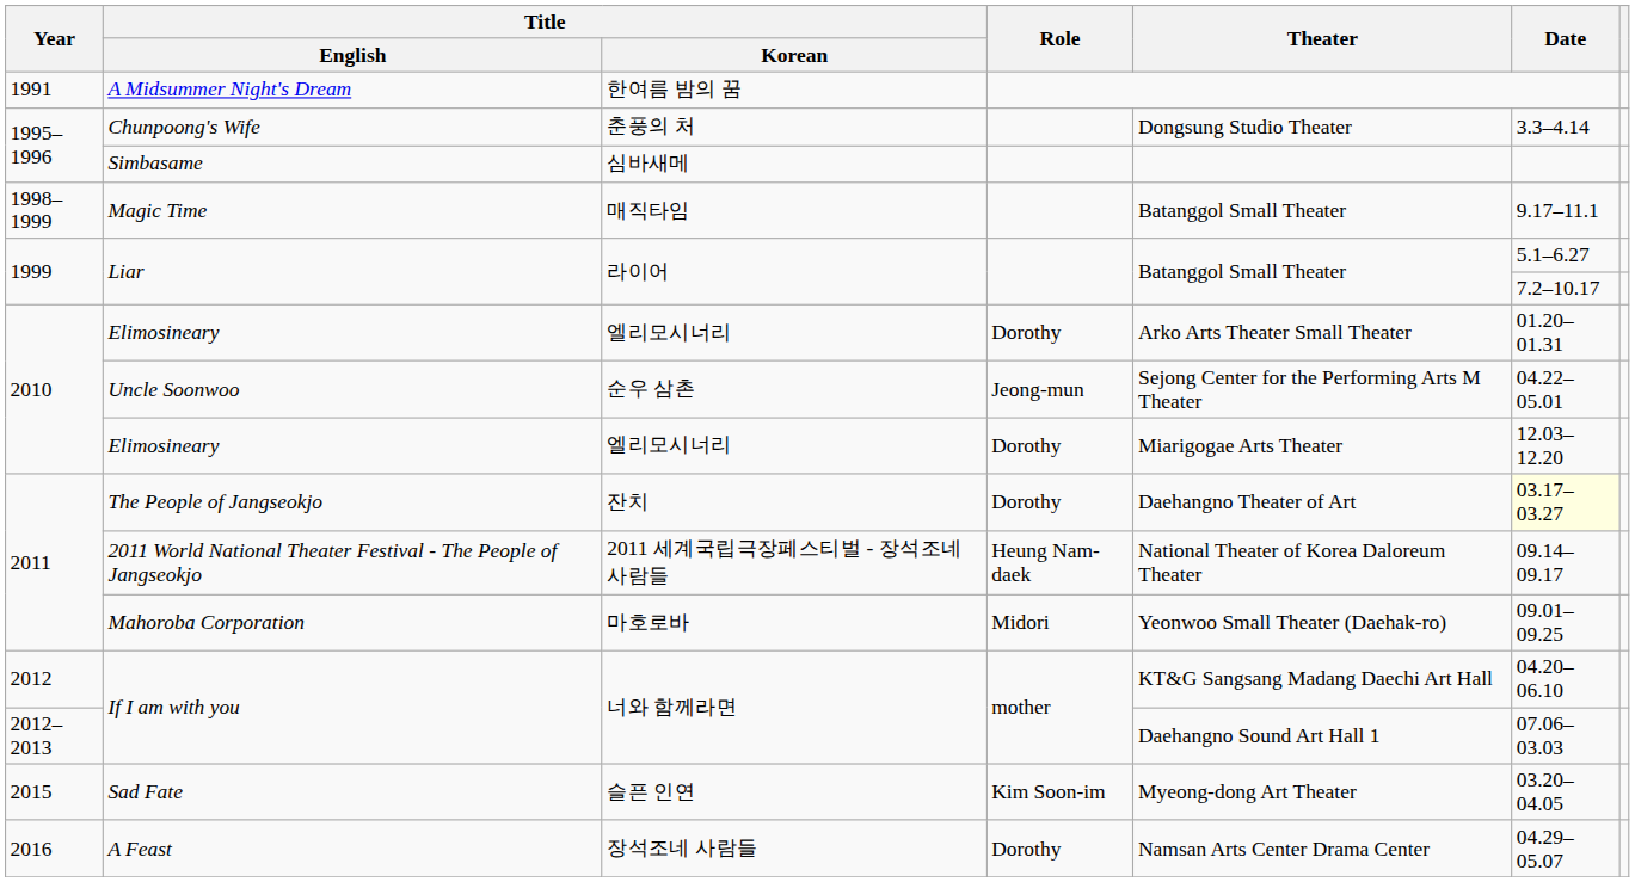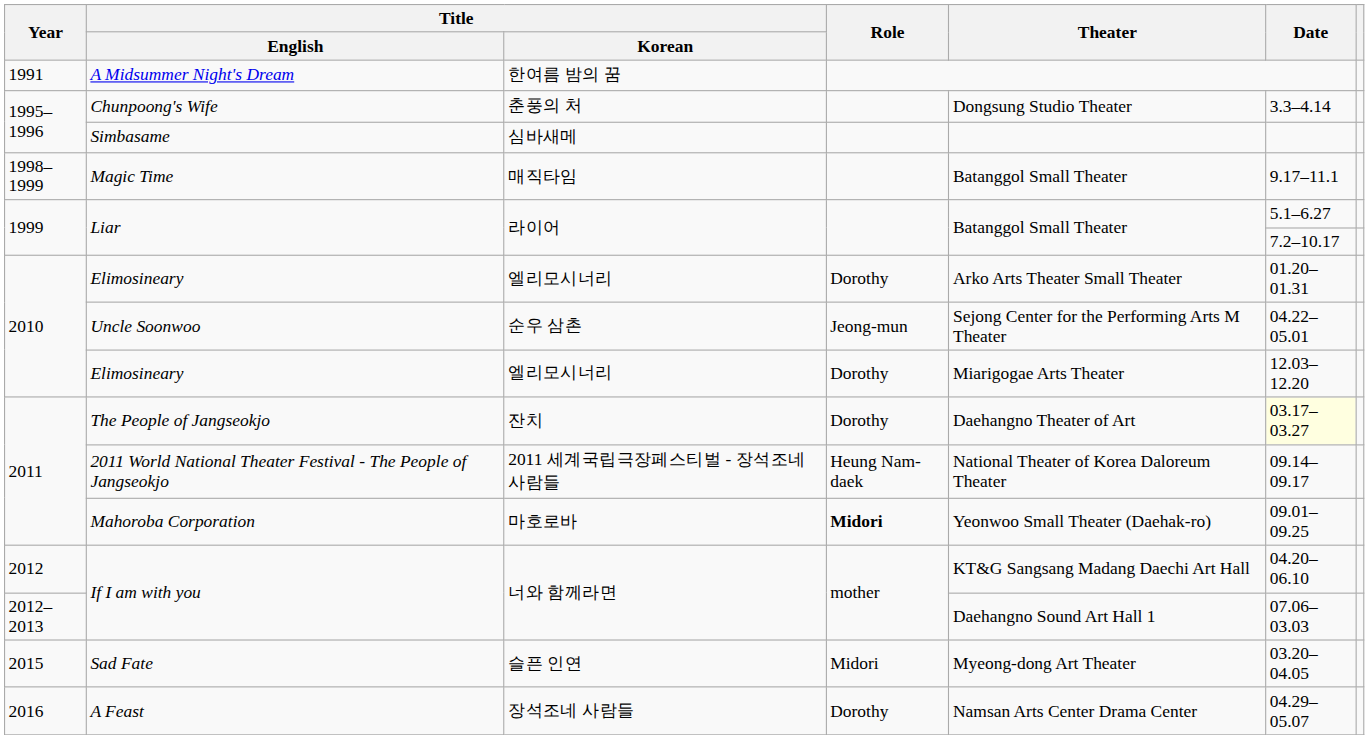Mahoroba Corporation | Role: normal -> bold
Sad Fate | Role: Kim Soon-im -> Midori
